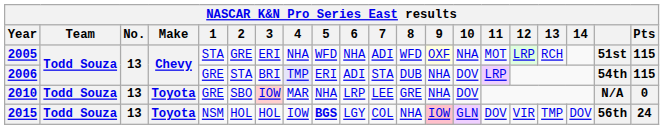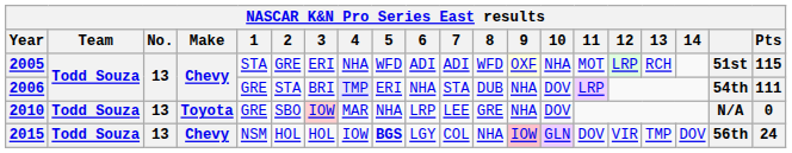2005 | 6: NHA -> ADI
2006 | 6: ADI -> NHA
2006 | Pts: 115 -> 111
2015 | Make: Toyota -> Chevy
